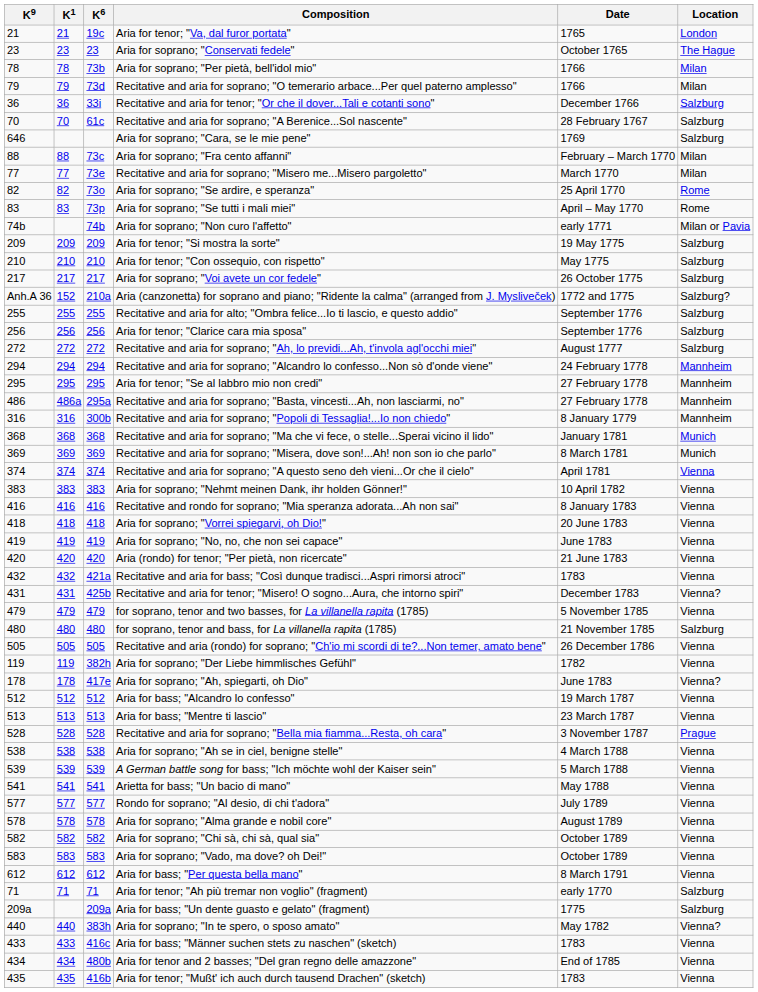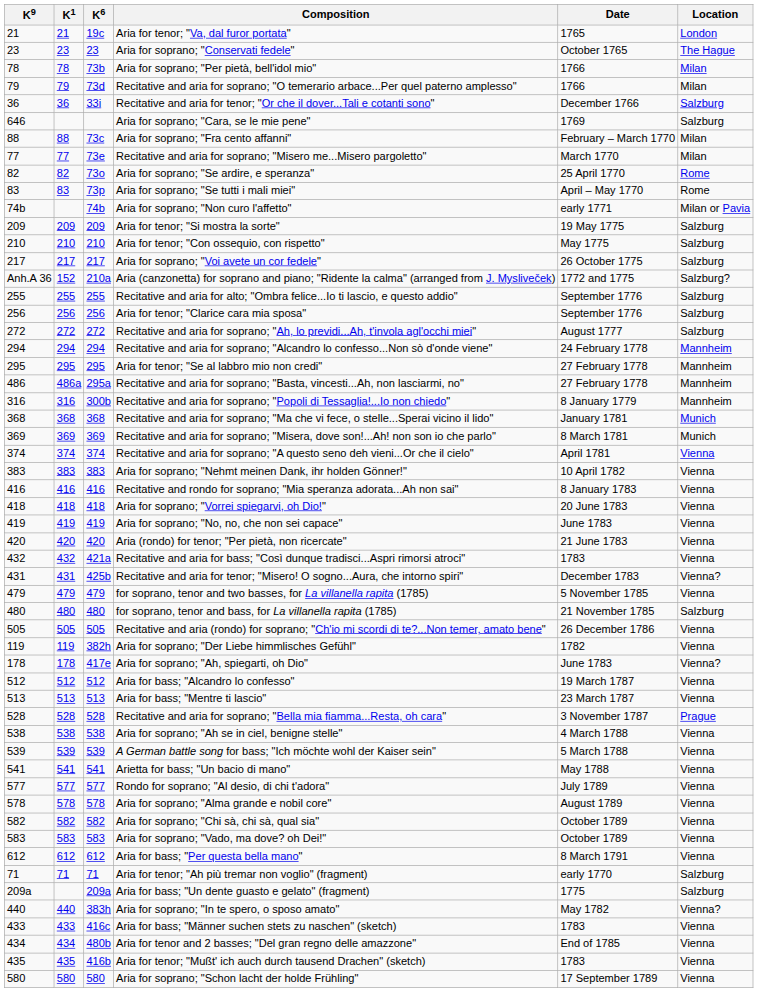- row: 70 | 70 | 61c | Recitative and aria for soprano; "A Berenice...Sol nascente" | 28 February 1767 | Salzburg
+ row: 580 | 580 | 580 | Aria for soprano; "Schon lacht der holde Frühling" | 17 September 1789 | Vienna
